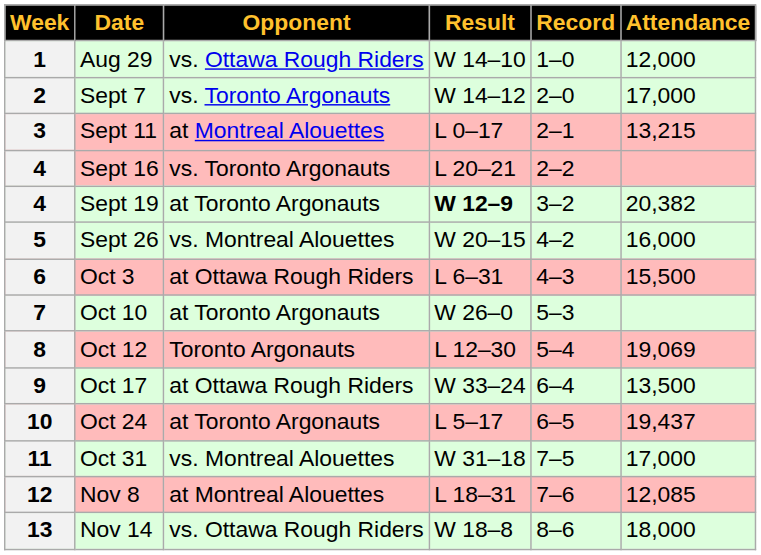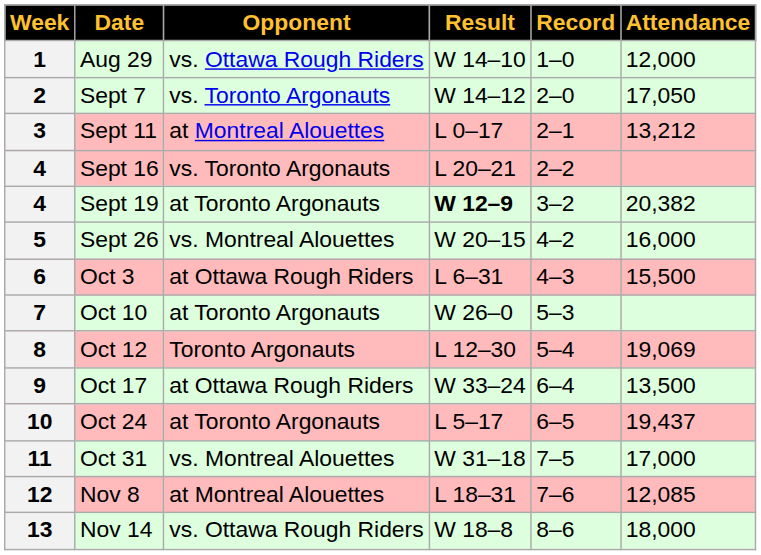2 | Attendance: 17,000 -> 17,050
3 | Attendance: 13,215 -> 13,212
